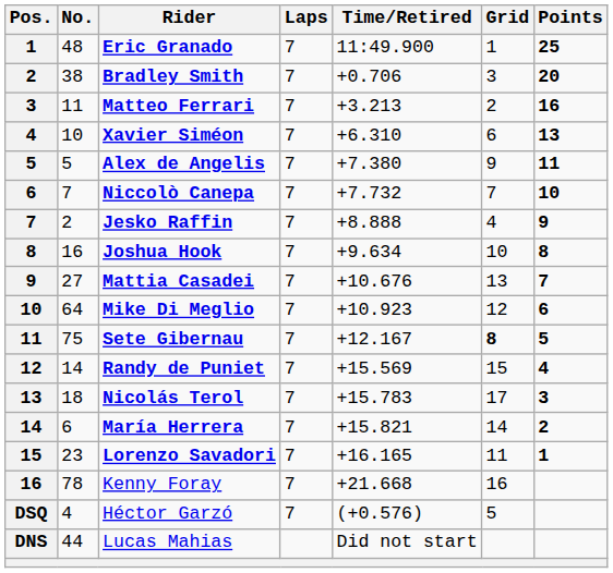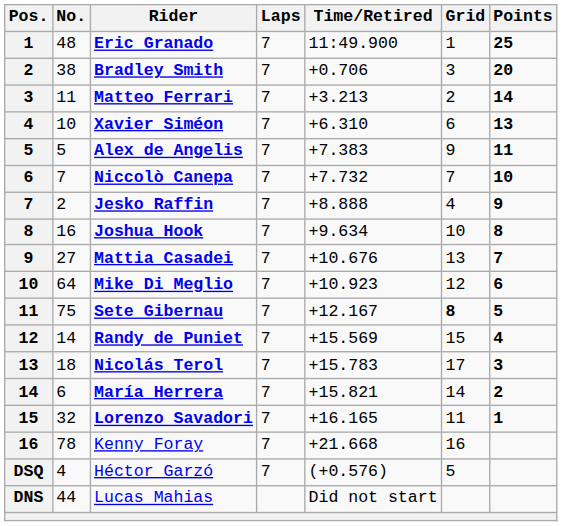Matteo Ferrari | Points: 16 -> 14
Alex de Angelis | Time/Retired: +7.380 -> +7.383
Lorenzo Savadori | No.: 23 -> 32
